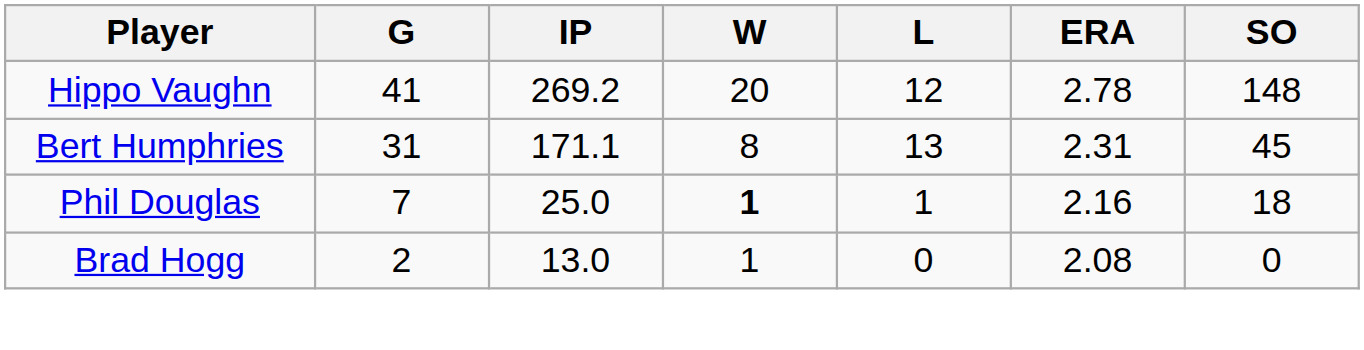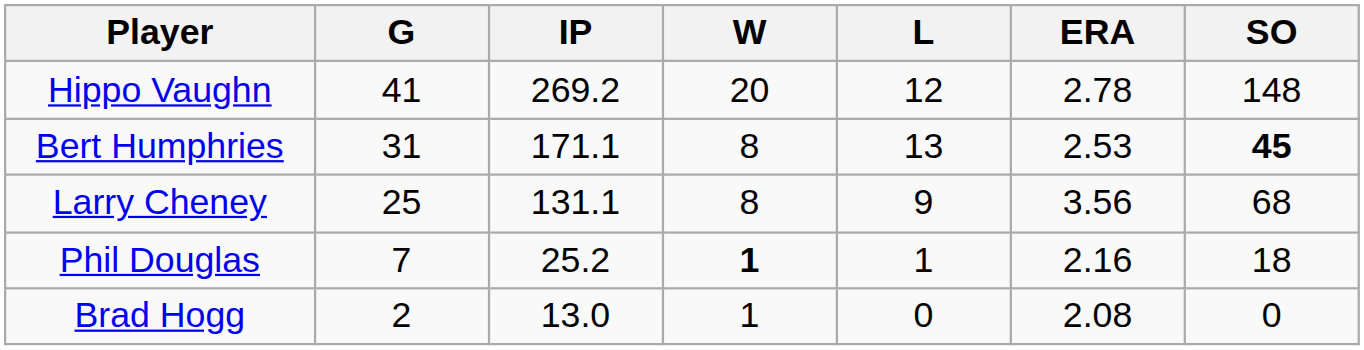Bert Humphries | ERA: 2.31 -> 2.53
Bert Humphries | SO: normal -> bold
+ row: Larry Cheney | 25 | 131.1 | 8 | 9 | 3.56 | 68
Phil Douglas | IP: 25.0 -> 25.2
